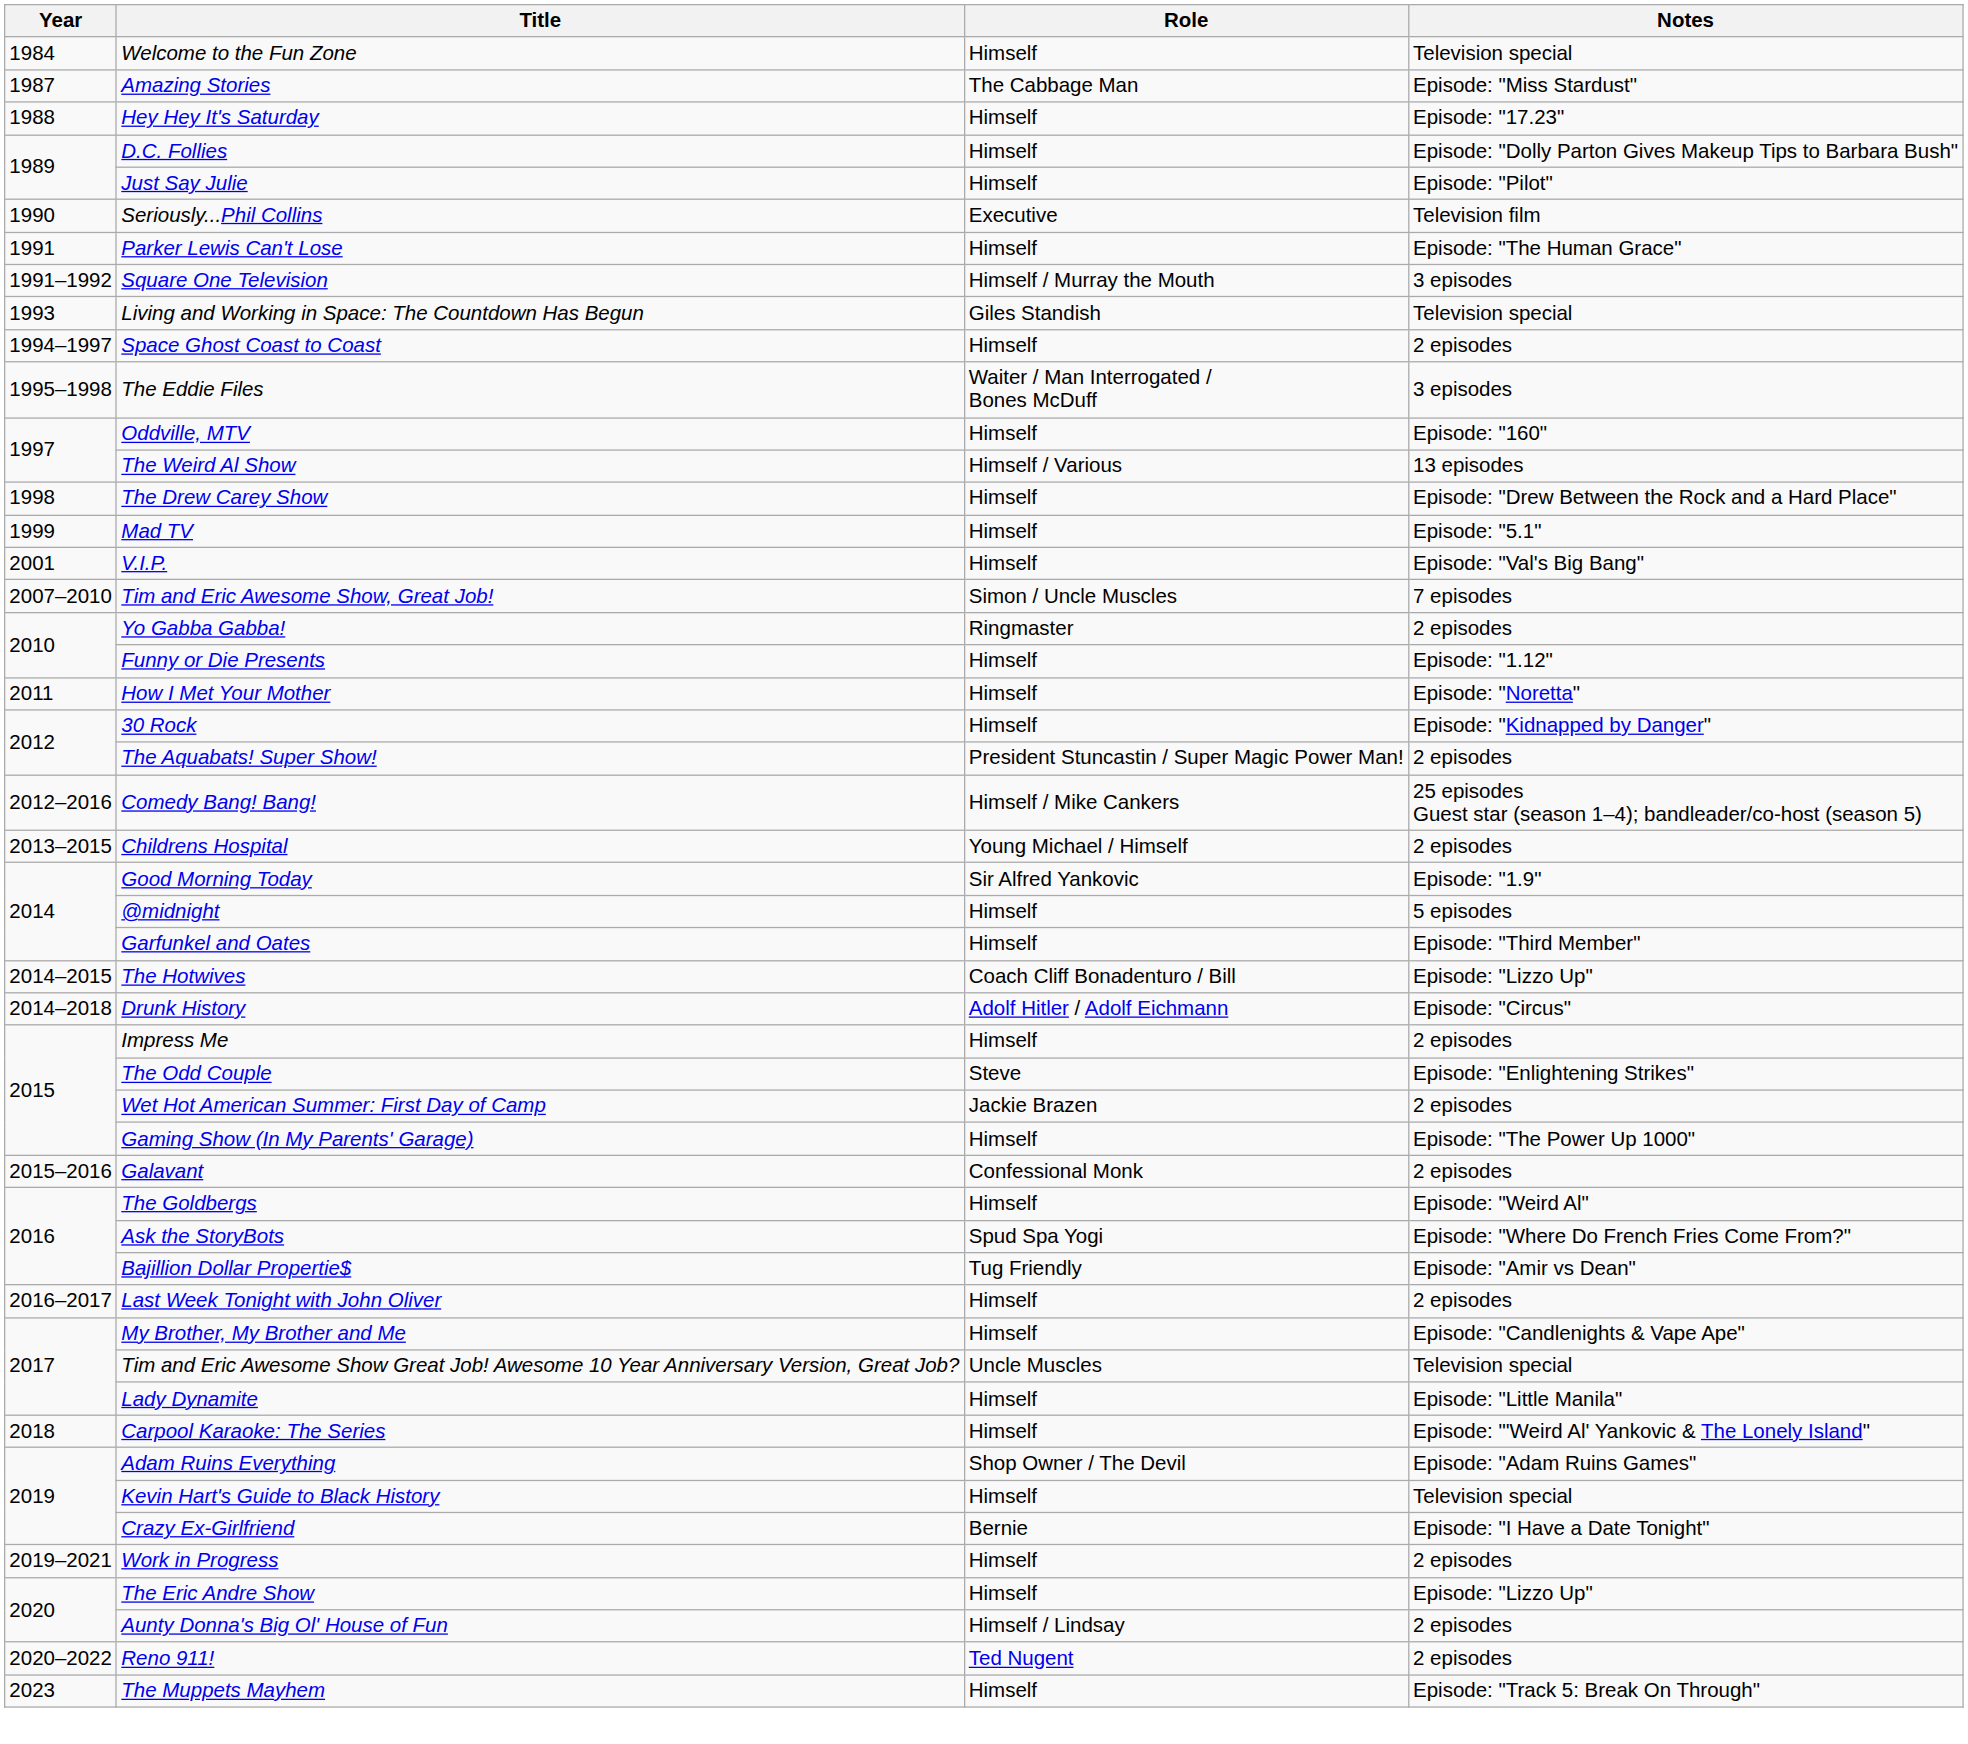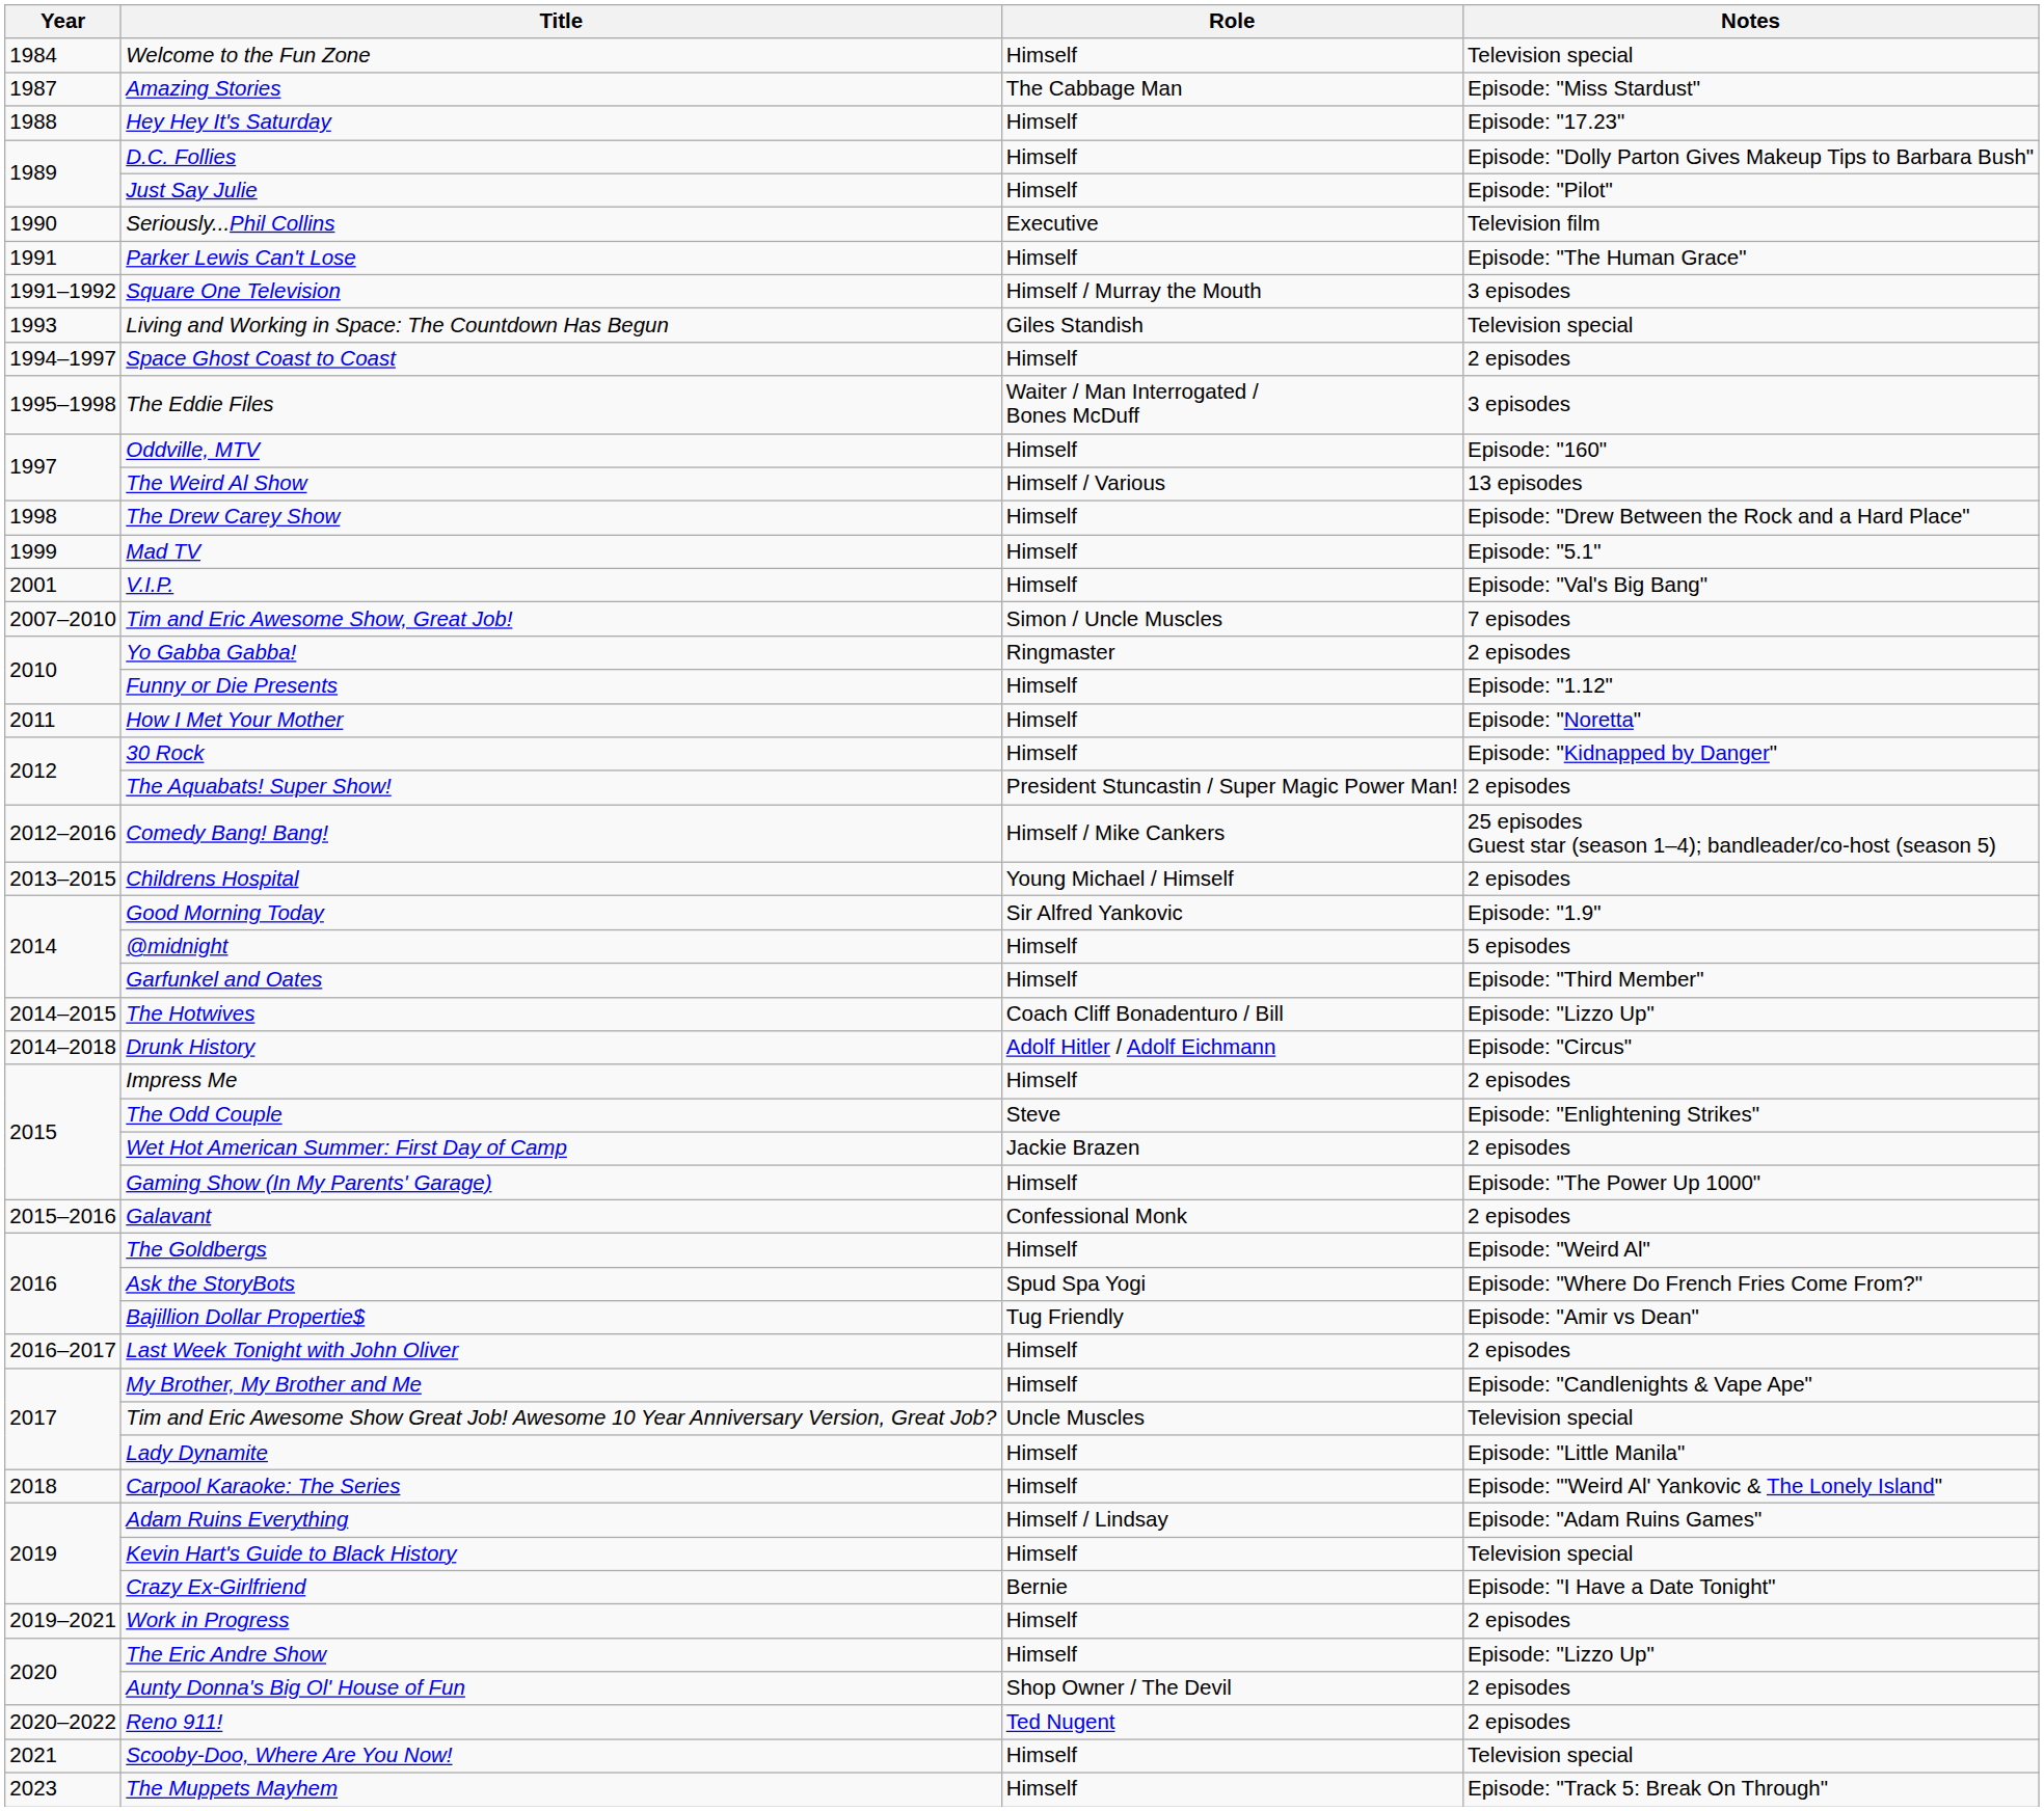Adam Ruins Everything | Role: Shop Owner / The Devil -> Himself / Lindsay
Aunty Donna's Big Ol' House of Fun | Role: Himself / Lindsay -> Shop Owner / The Devil
+ row: 2021 | Scooby-Doo, Where Are You Now! | Himself | Television special
